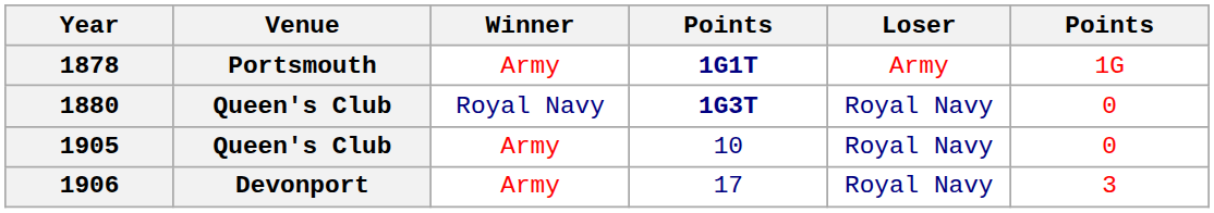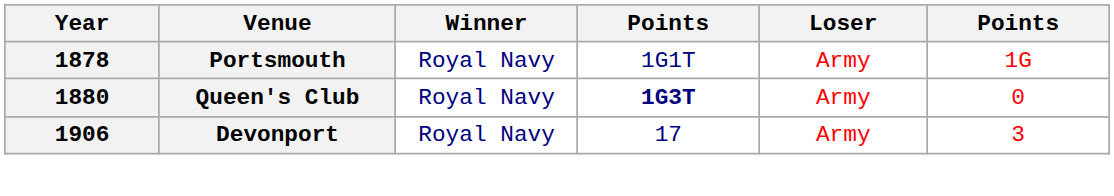1878 | Winner: Army -> Royal Navy
1878 | column 4: bold -> normal
1880 | Loser: Royal Navy -> Army
- row: 1905 | Queen's Club | Army | 10 | Royal Navy | 0
1906 | Winner: Army -> Royal Navy
1906 | Loser: Royal Navy -> Army
